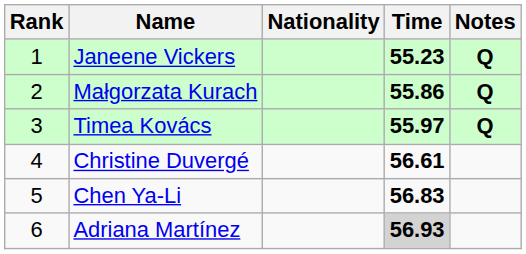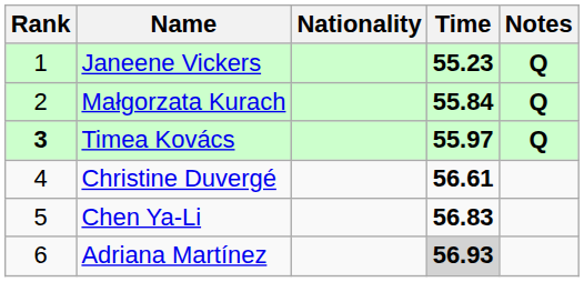Małgorzata Kurach | Time: 55.86 -> 55.84
Timea Kovács | Rank: normal -> bold
